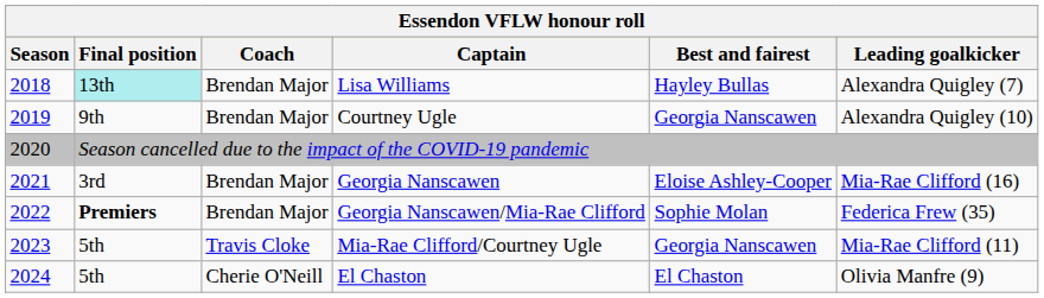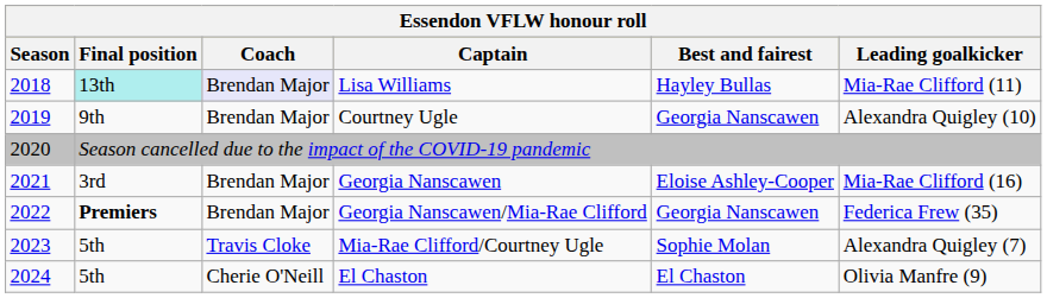Lisa Williams | Coach: no background -> lavender background
Lisa Williams | Leading goalkicker: Alexandra Quigley (7) -> Mia-Rae Clifford (11)
Georgia Nanscawen/Mia-Rae Clifford | Best and fairest: Sophie Molan -> Georgia Nanscawen
Mia-Rae Clifford/Courtney Ugle | Best and fairest: Georgia Nanscawen -> Sophie Molan
Mia-Rae Clifford/Courtney Ugle | Leading goalkicker: Mia-Rae Clifford (11) -> Alexandra Quigley (7)
